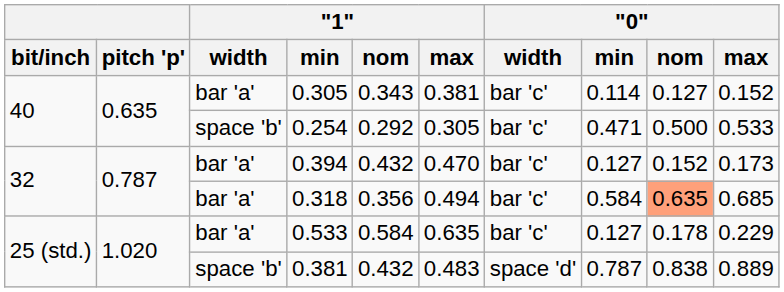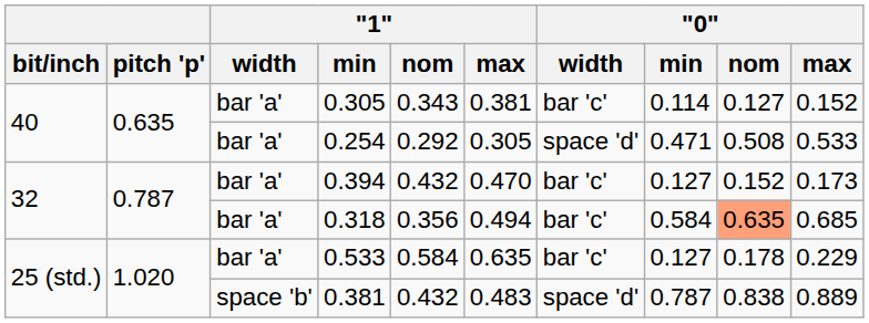0.254 | "1" / width: space 'b' -> bar 'a'
0.254 | "0" / width: bar 'c' -> space 'd'
0.254 | "0" / nom: 0.500 -> 0.508
